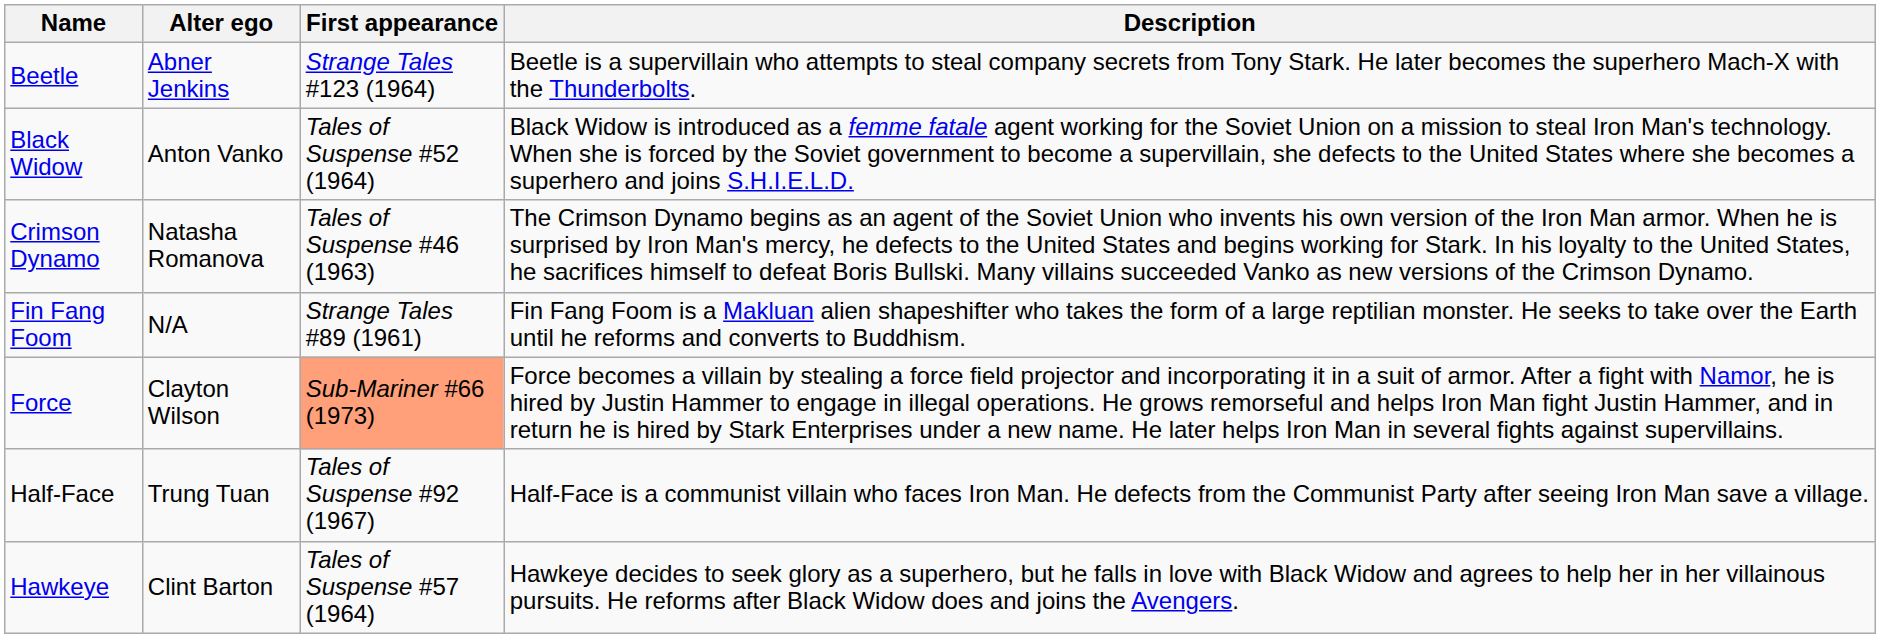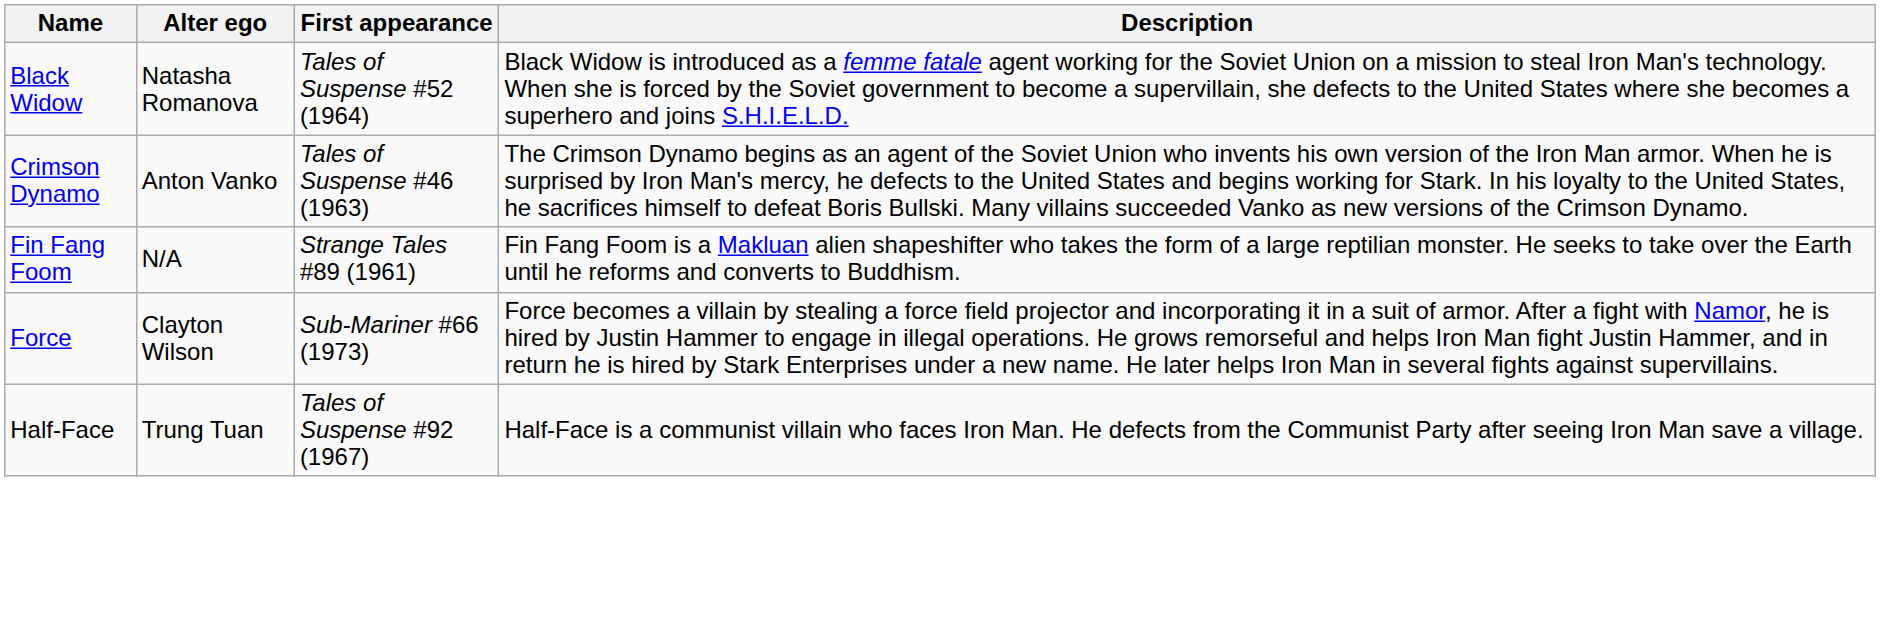- row: Beetle | Abner Jenkins | Strange Tales #123 (1964) | Beetle is a supervillain who attempts to steal company secrets from Tony Stark. He later becomes the superhero Mach-X with the Thunderbolts.
Black Widow | Alter ego: Anton Vanko -> Natasha Romanova
Crimson Dynamo | Alter ego: Natasha Romanova -> Anton Vanko
Force | First appearance: lightsalmon background -> no background
- row: Hawkeye | Clint Barton | Tales of Suspense #57 (1964) | Hawkeye decides to seek glory as a superhero, but he falls in love with Black Widow and agrees to help her in her villainous pursuits. He reforms after Black Widow does and joins the Avengers.
